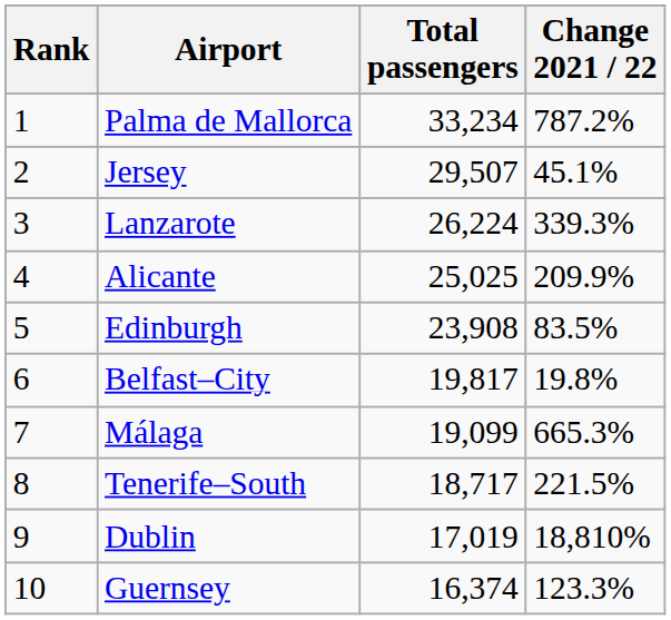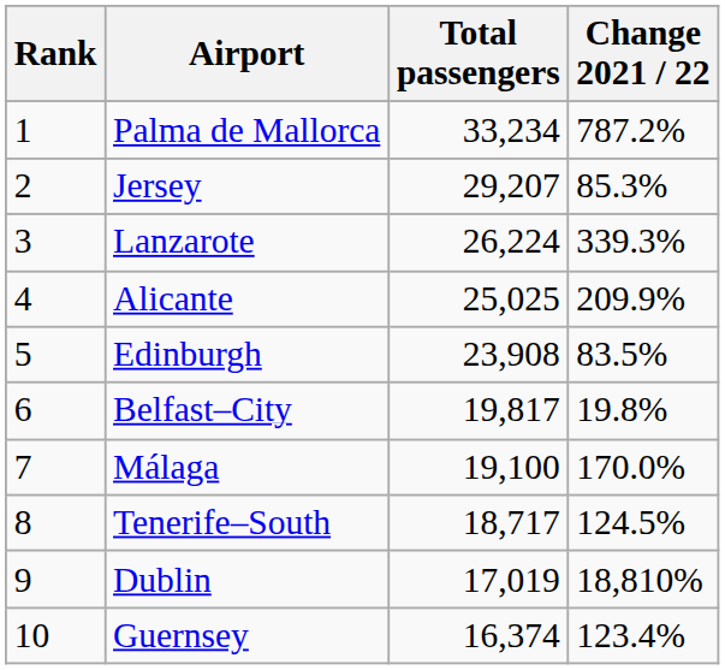Jersey | Total passengers: 29,507 -> 29,207
Jersey | Change 2021 / 22: 45.1% -> 85.3%
Málaga | Total passengers: 19,099 -> 19,100
Málaga | Change 2021 / 22: 665.3% -> 170.0%
Tenerife–South | Change 2021 / 22: 221.5% -> 124.5%
Guernsey | Change 2021 / 22: 123.3% -> 123.4%
